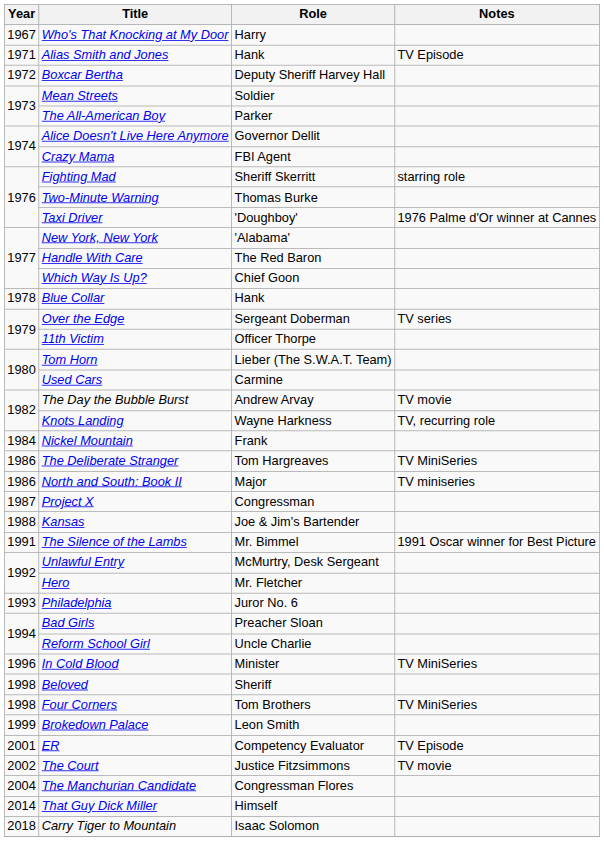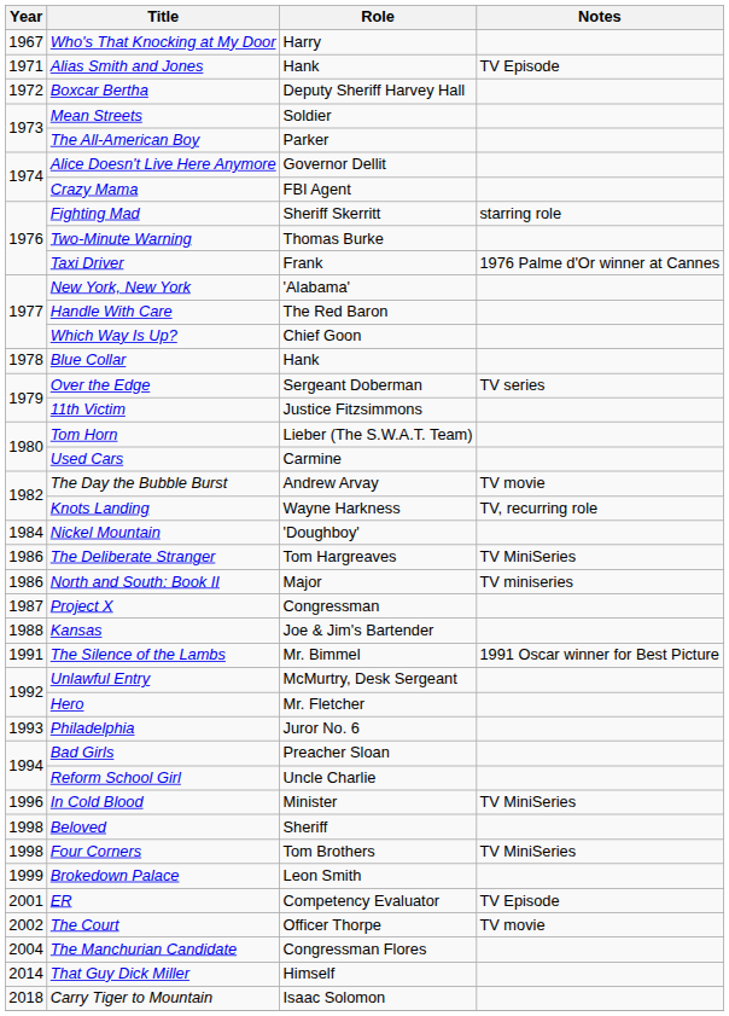Taxi Driver | Role: 'Doughboy' -> Frank
11th Victim | Role: Officer Thorpe -> Justice Fitzsimmons
Nickel Mountain | Role: Frank -> 'Doughboy'
The Court | Role: Justice Fitzsimmons -> Officer Thorpe
